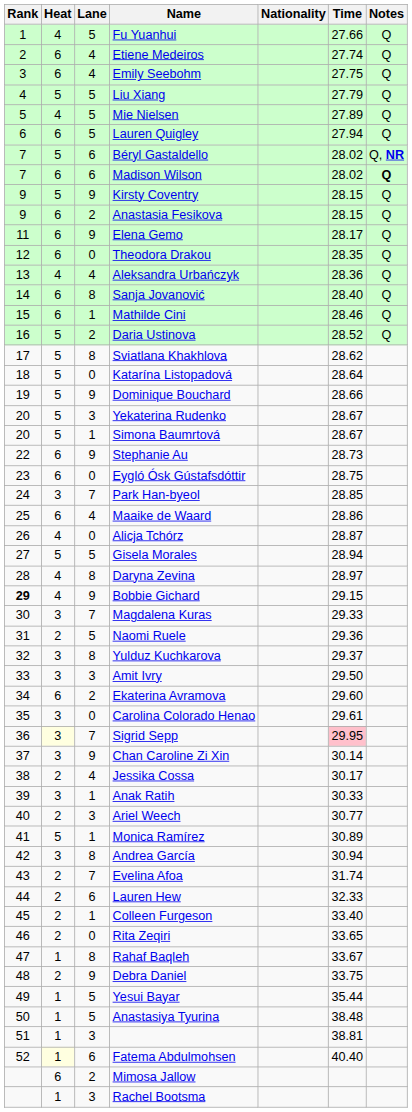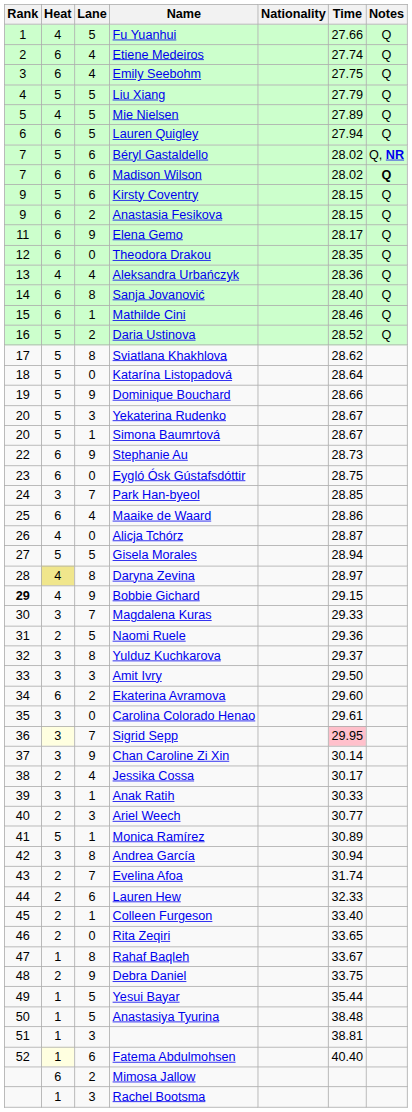Kirsty Coventry | Lane: 9 -> 6
Daryna Zevina | Heat: no background -> khaki background
